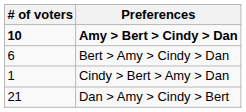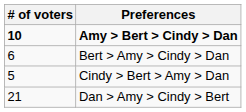Cindy > Bert > Amy > Dan | # of voters: 1 -> 5
